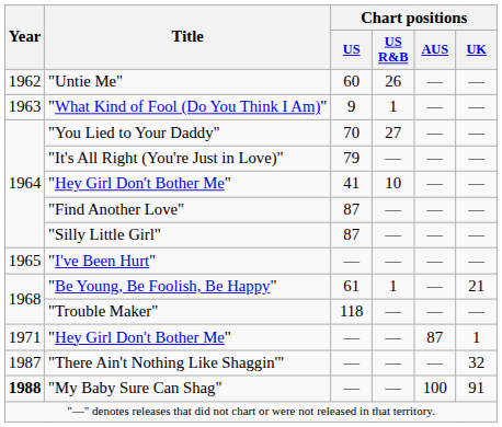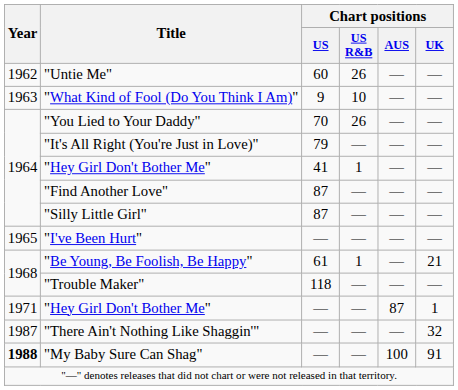"What Kind of Fool (Do You Think I Am)" | Chart positions / US R&B: 1 -> 10
"You Lied to Your Daddy" | Chart positions / US R&B: 27 -> 26
"Hey Girl Don't Bother Me" / 41 | Chart positions / US R&B: 10 -> 1
